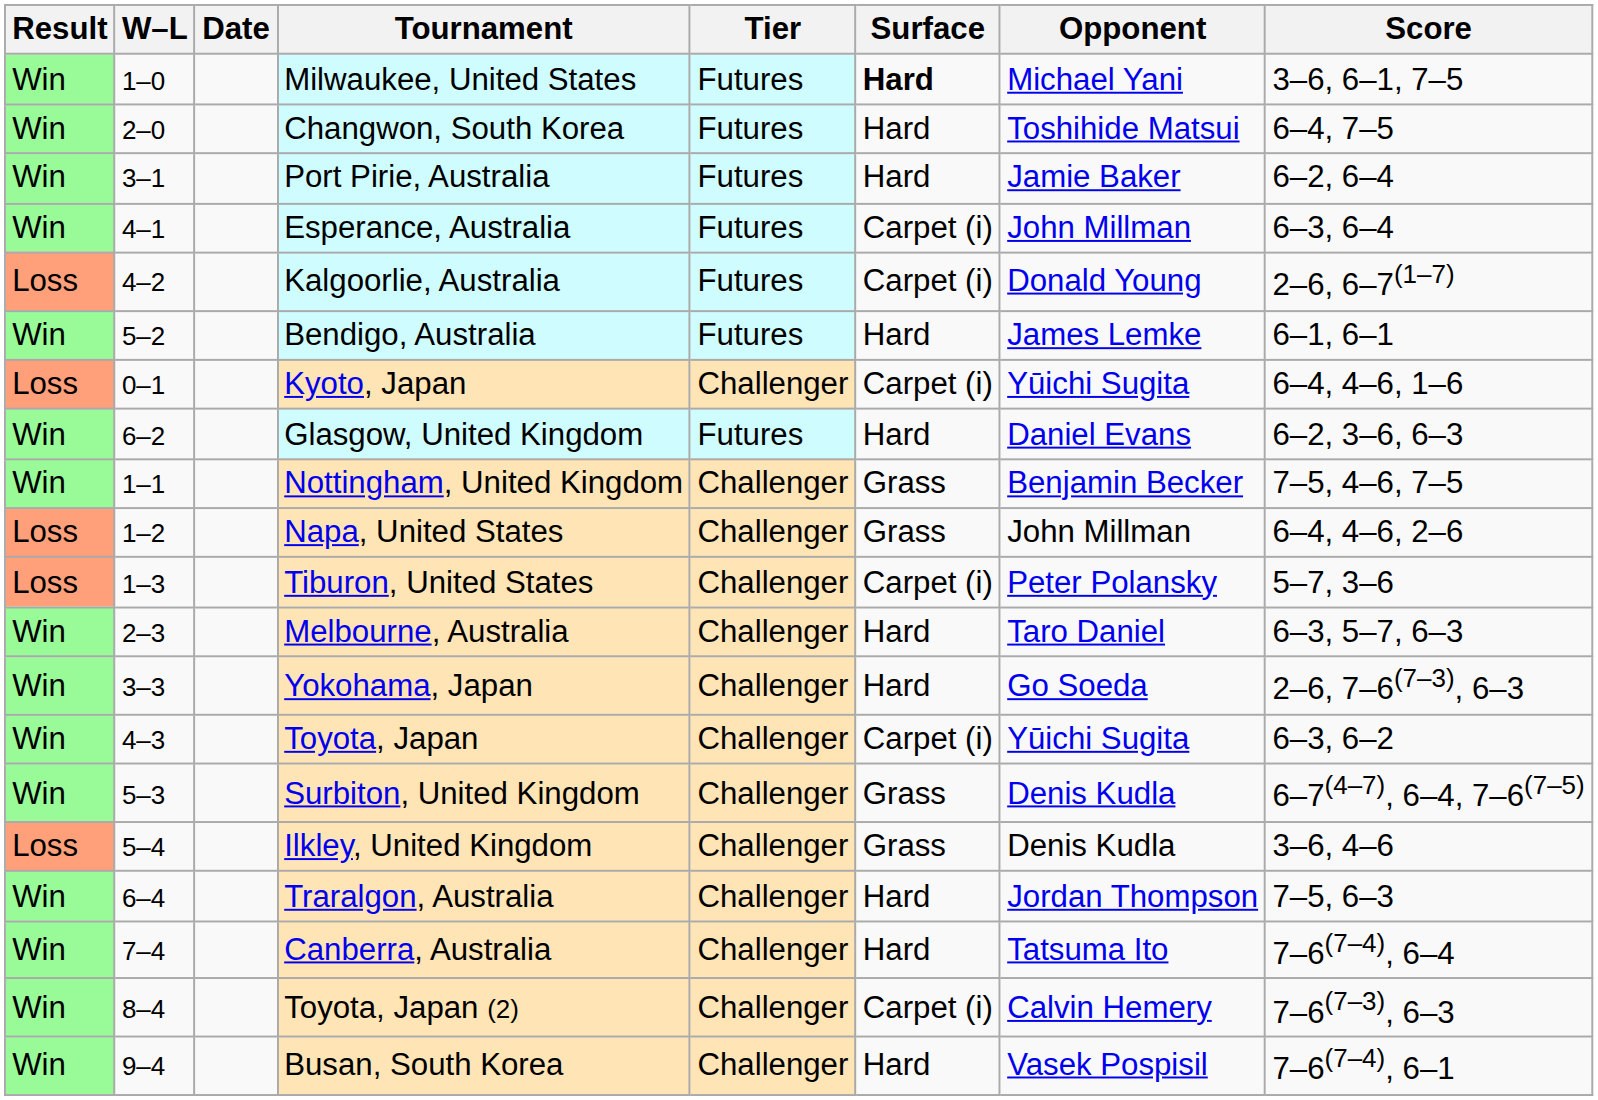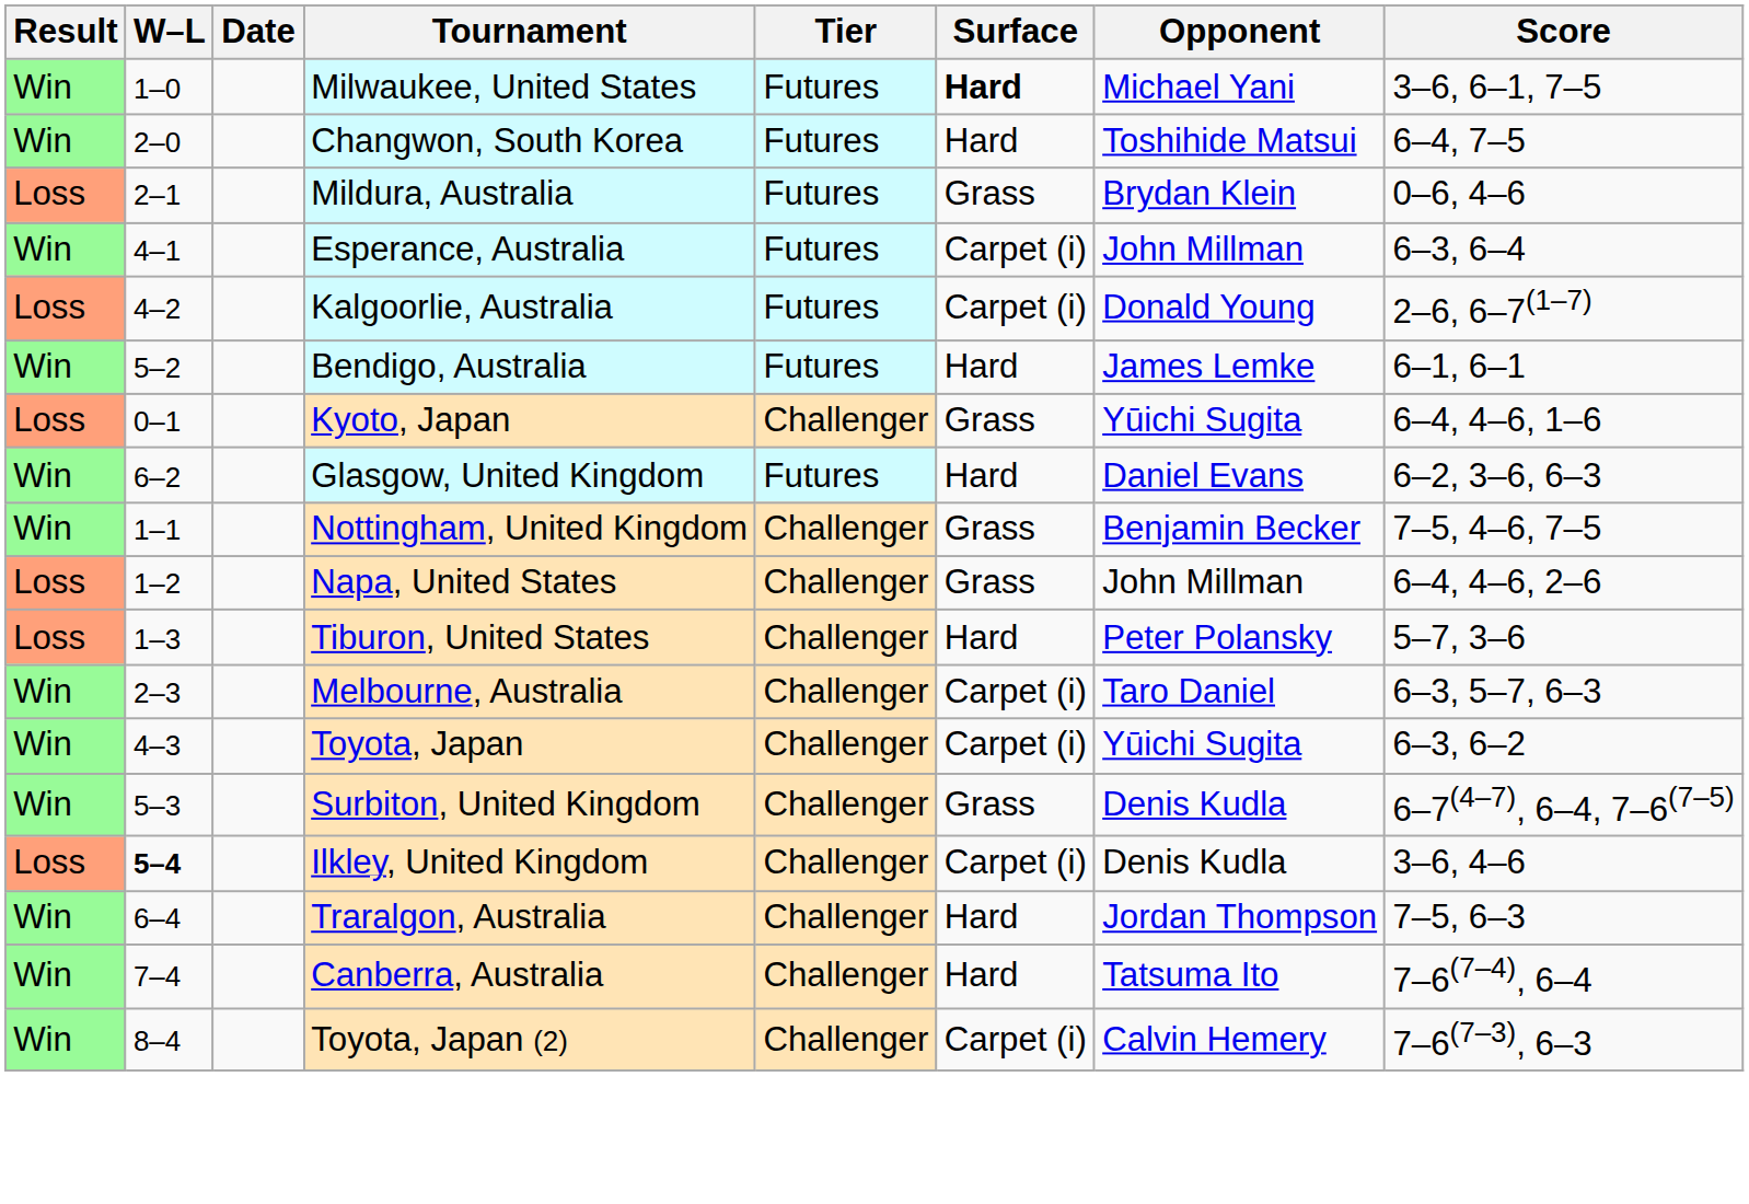+ row: Loss | 2–1 | Mildura, Australia | Futures | Grass | Brydan Klein | 0–6, 4–6
- row: Win | 3–1 | Port Pirie, Australia | Futures | Hard | Jamie Baker | 6–2, 6–4
Kyoto, Japan | Surface: Carpet (i) -> Grass
Tiburon, United States | Surface: Carpet (i) -> Hard
Melbourne, Australia | Surface: Hard -> Carpet (i)
- row: Win | 3–3 | Yokohama, Japan | Challenger | Hard | Go Soeda | 2–6, 7–6(7–3), 6–3
Ilkley, United Kingdom | W–L: normal -> bold
Ilkley, United Kingdom | Surface: Grass -> Carpet (i)
- row: Win | 9–4 | Busan, South Korea | Challenger | Hard | Vasek Pospisil | 7–6(7–4), 6–1
